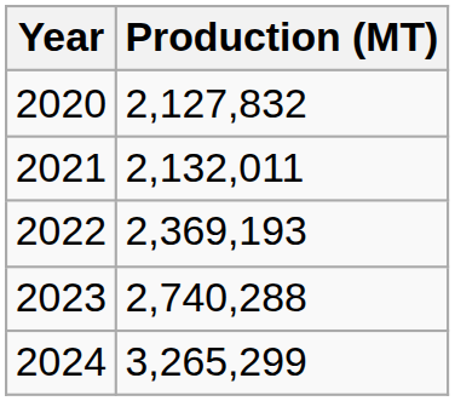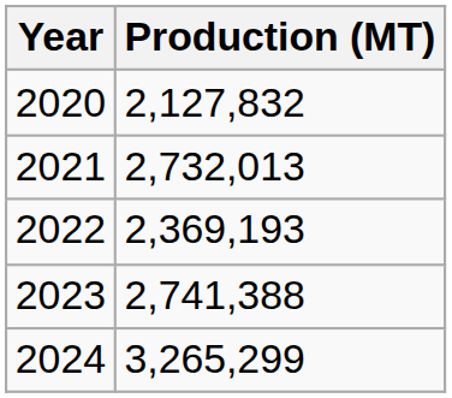2021 | Production (MT): 2,132,011 -> 2,732,013
2023 | Production (MT): 2,740,288 -> 2,741,388
